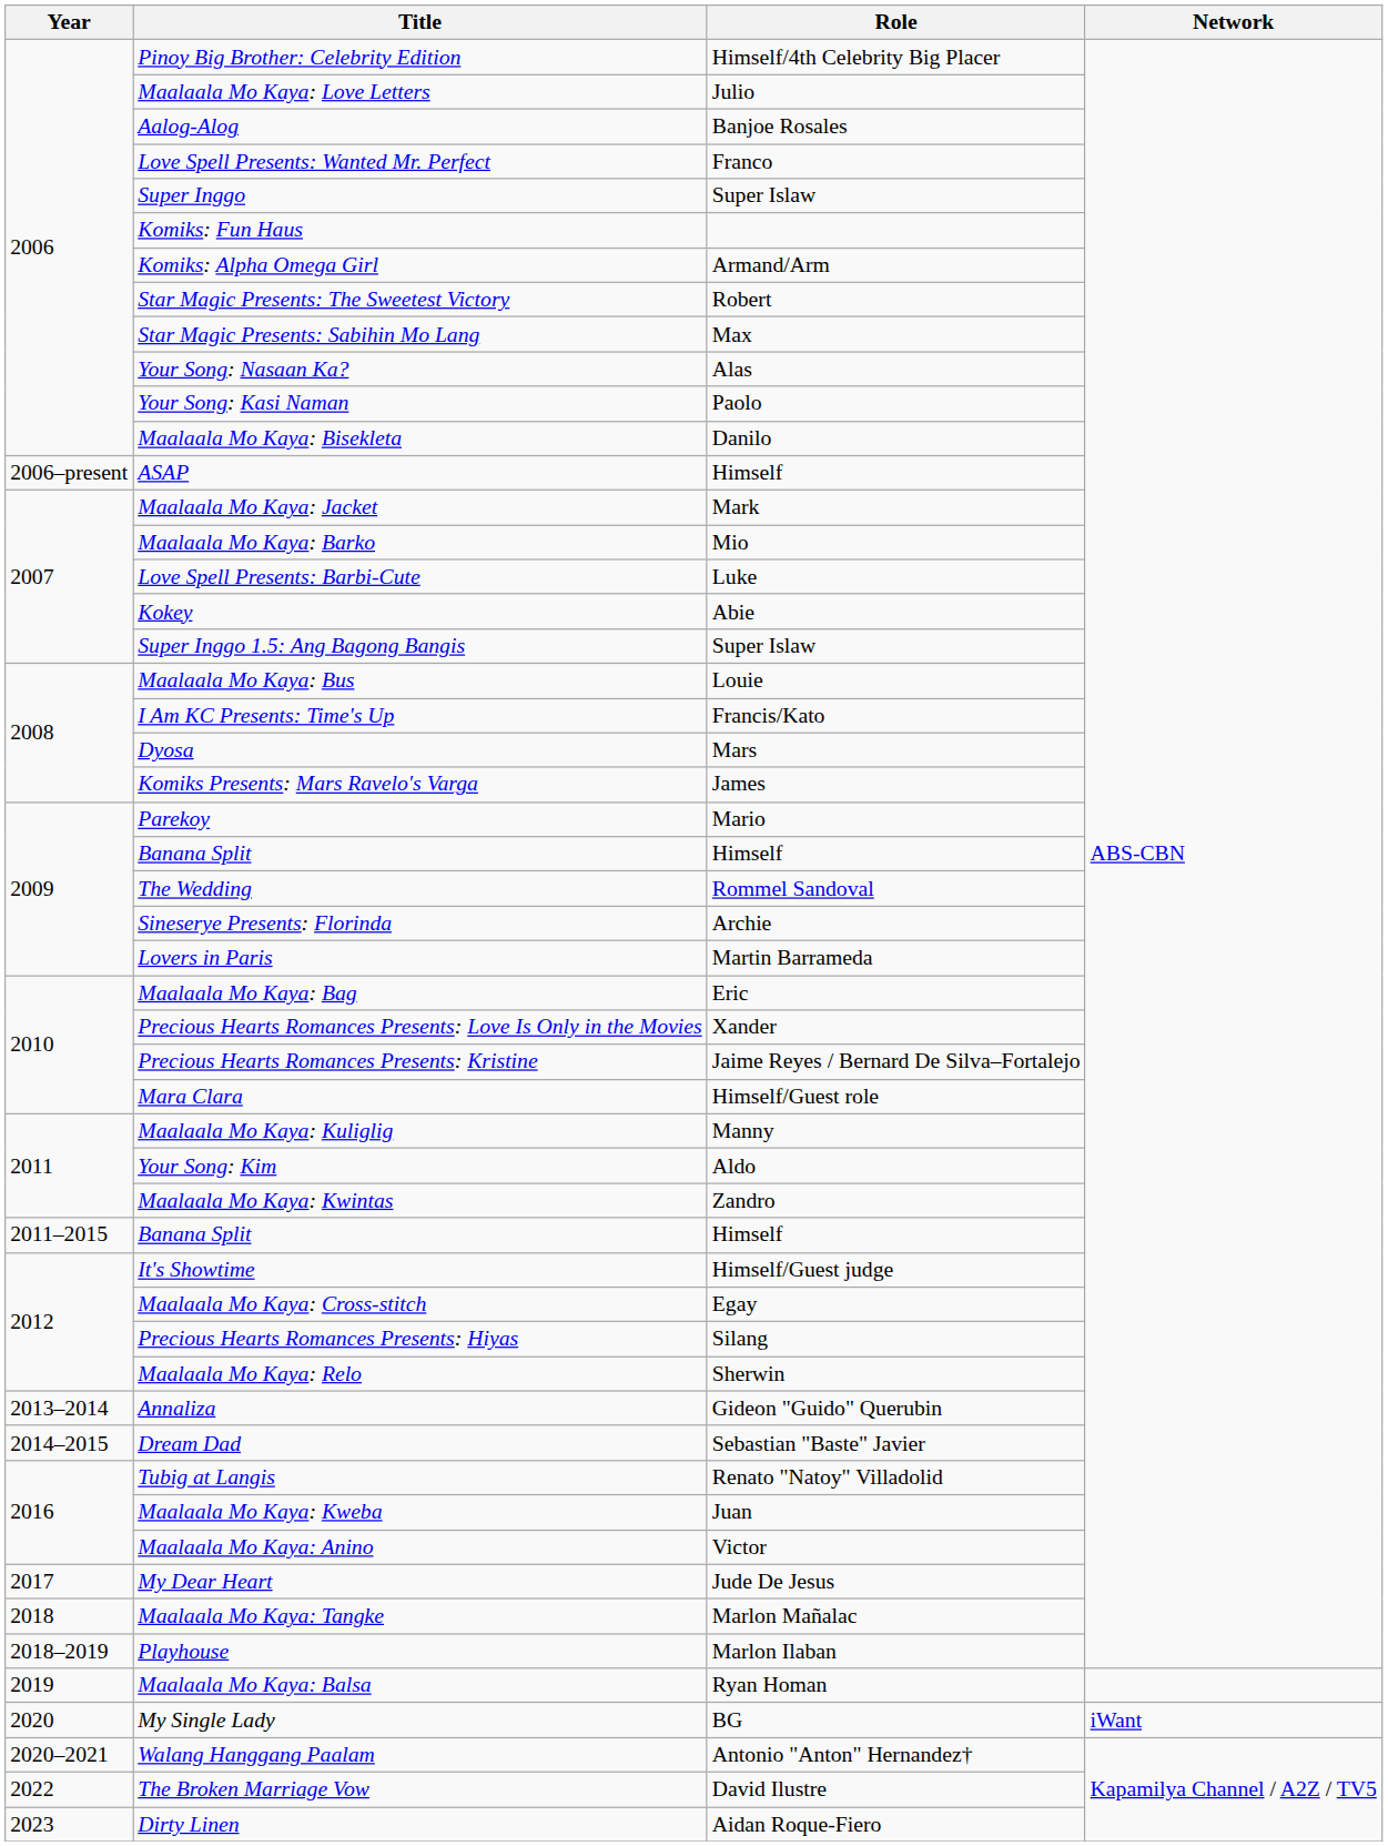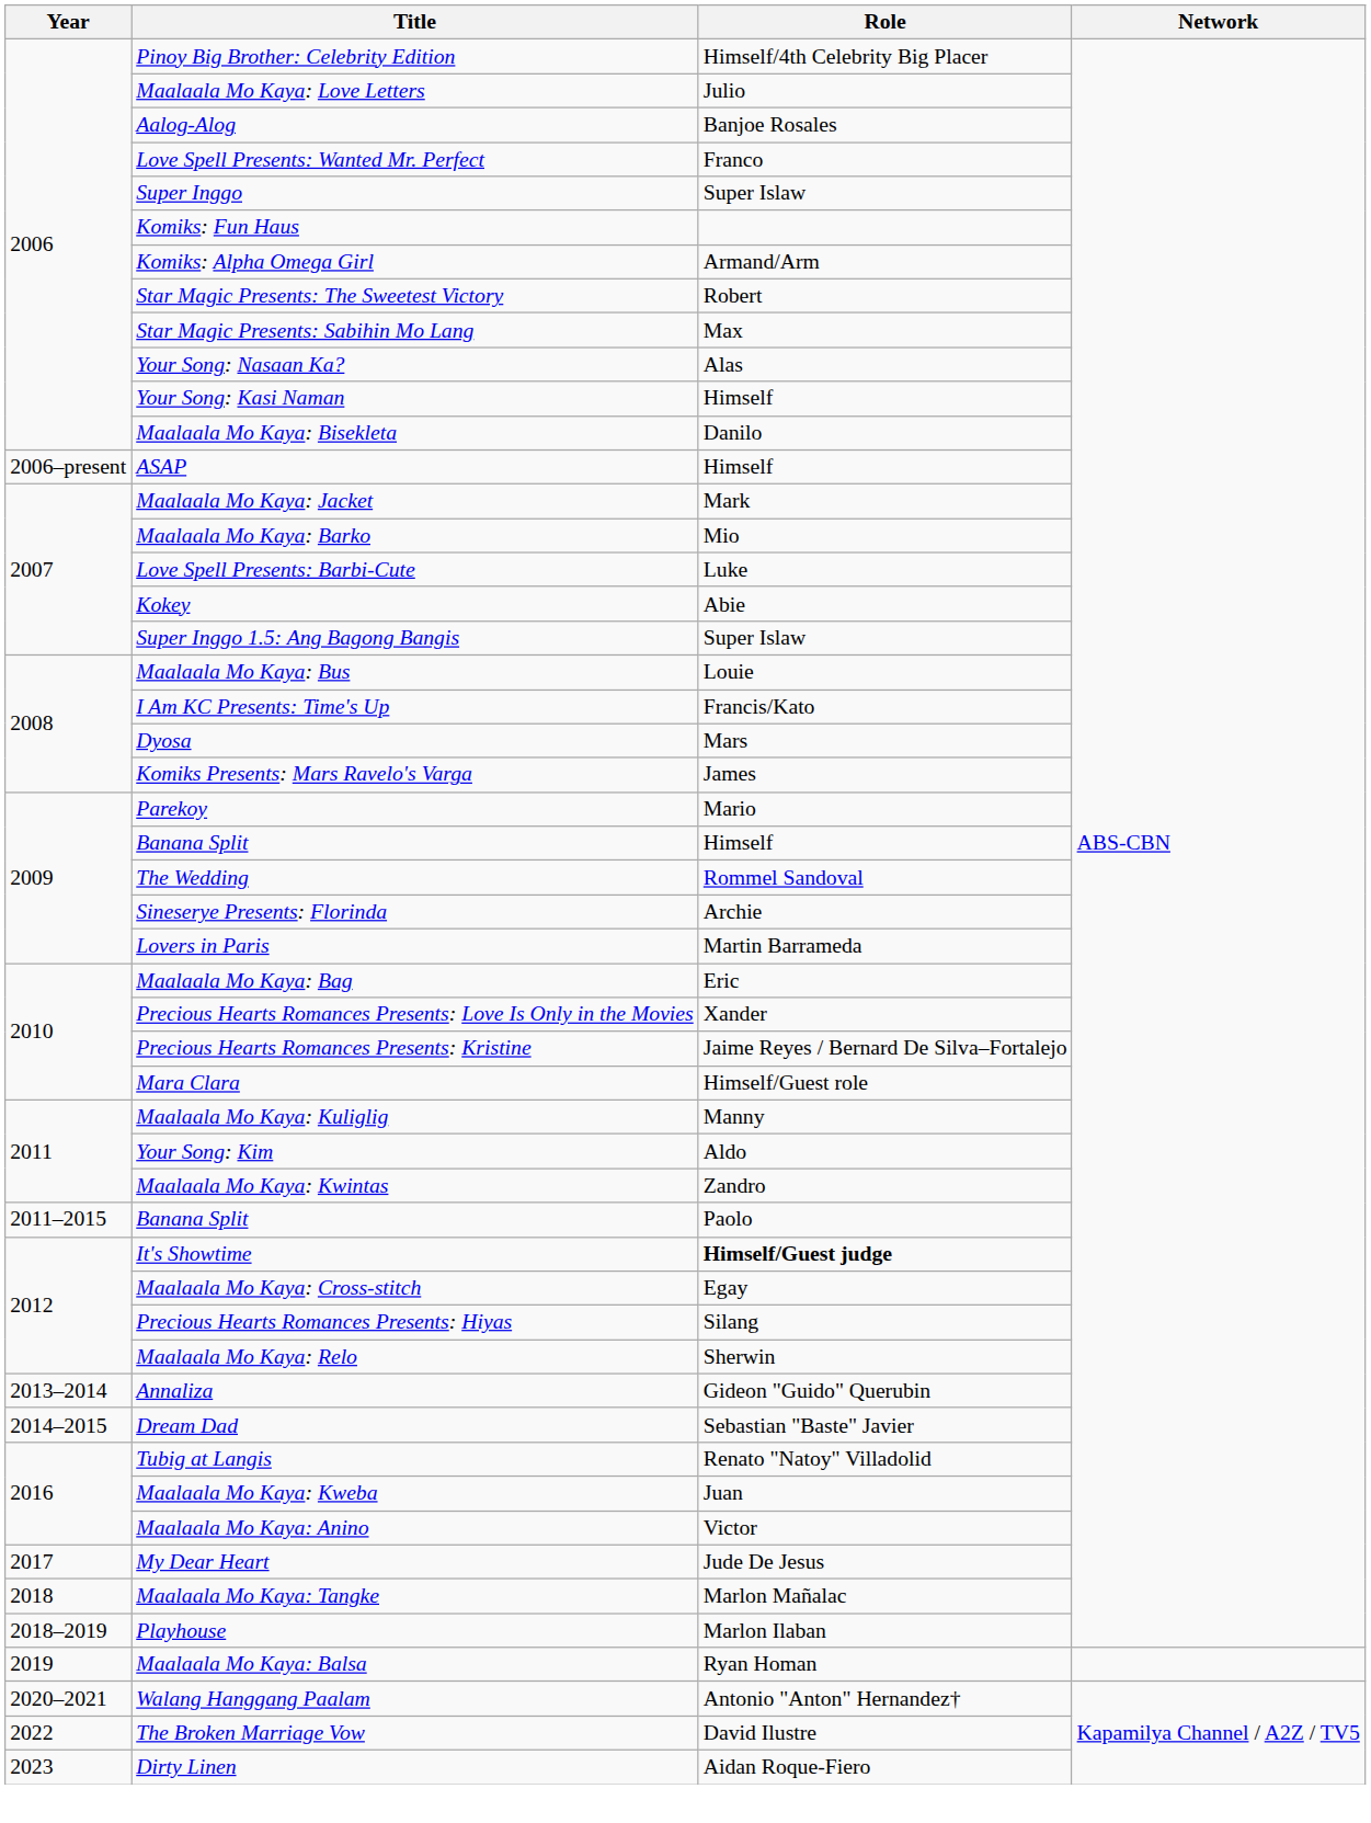Your Song: Kasi Naman | Role: Paolo -> Himself
2011–2015 / Banana Split | Role: Himself -> Paolo
It's Showtime | Role: normal -> bold
- row: 2020 | My Single Lady | BG | iWant
